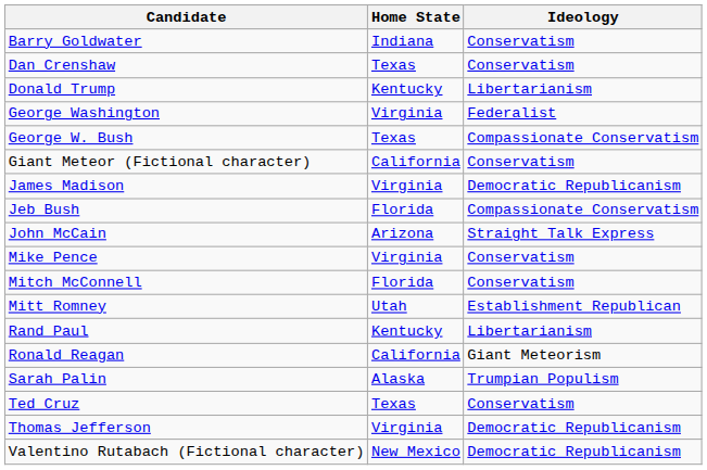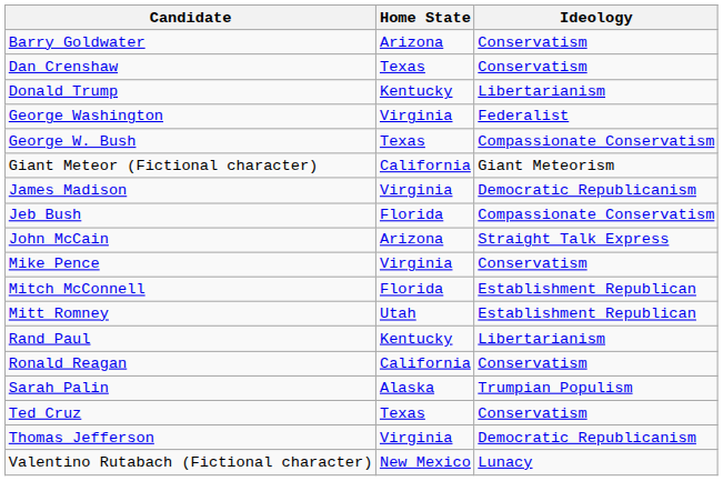Barry Goldwater | Home State: Indiana -> Arizona
Giant Meteor (Fictional character) | Ideology: Conservatism -> Giant Meteorism
Mitch McConnell | Ideology: Conservatism -> Establishment Republican
Ronald Reagan | Ideology: Giant Meteorism -> Conservatism
Valentino Rutabach (Fictional character) | Ideology: Democratic Republicanism -> Lunacy
